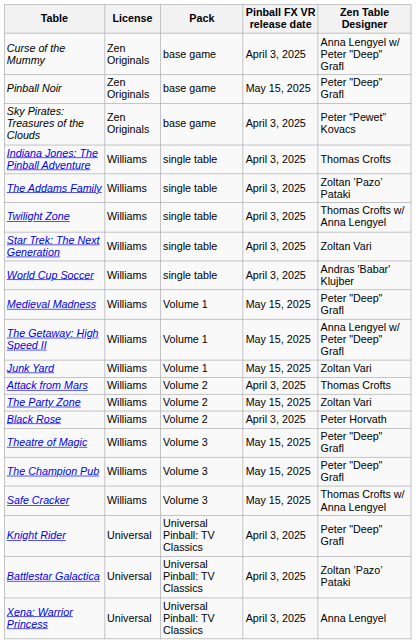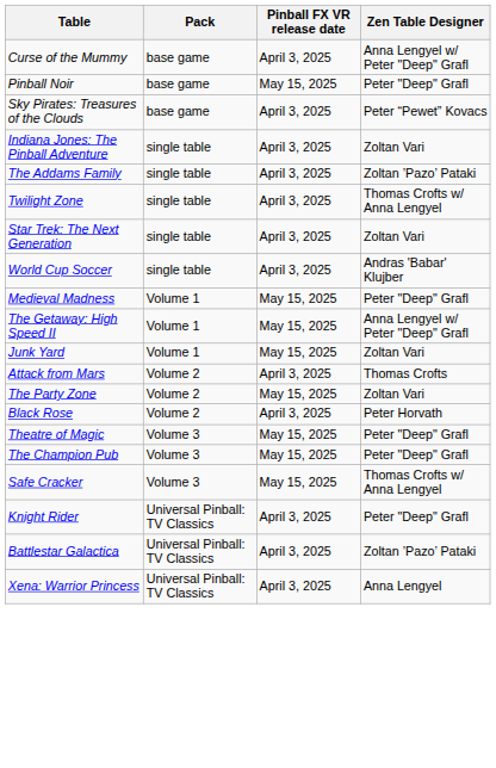- column: License | Zen Originals | Zen Originals | Zen Originals | Williams | Williams | Williams | Williams | Williams | Williams | Williams | Williams | Williams | Williams | Williams | Williams | Williams | Williams | Universal | Universal | Universal
Indiana Jones: The Pinball Adventure | Zen Table Designer: Thomas Crofts -> Zoltan Vari
